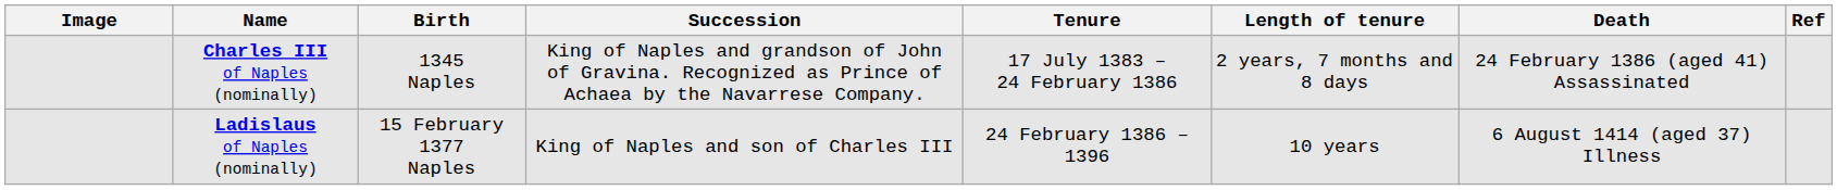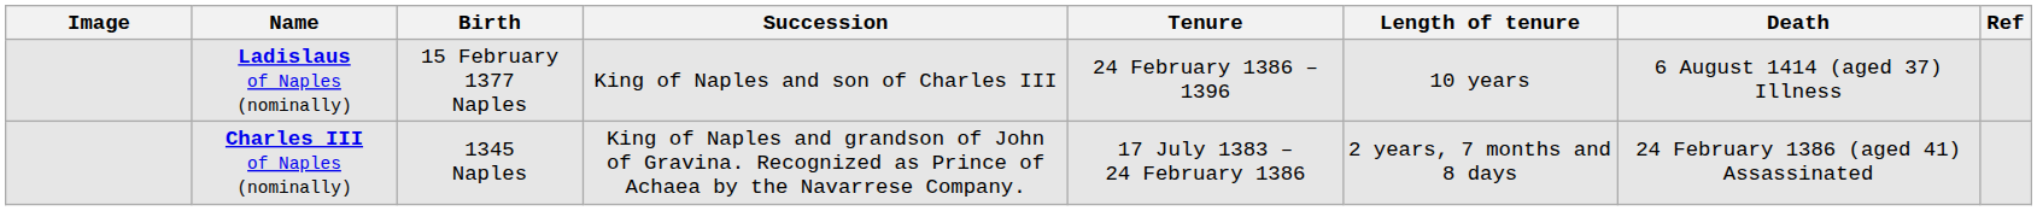rows swapped: Charles III of Naples (nominally) <-> Ladislaus of Naples (nominally)
